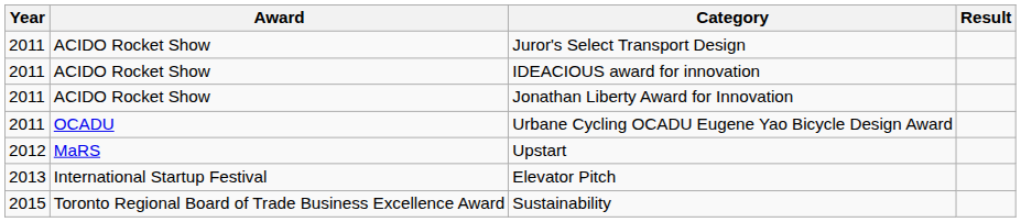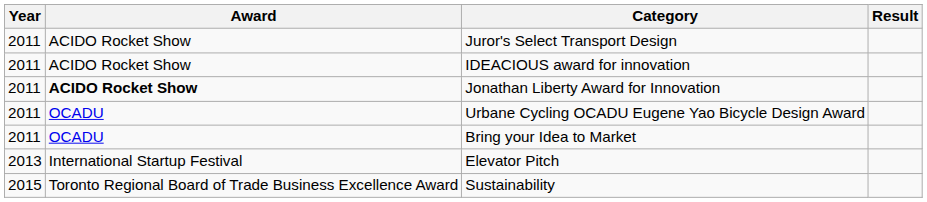Jonathan Liberty Award for Innovation | Award: normal -> bold
+ row: 2011 | OCADU | Bring your Idea to Market
- row: 2012 | MaRS | Upstart
